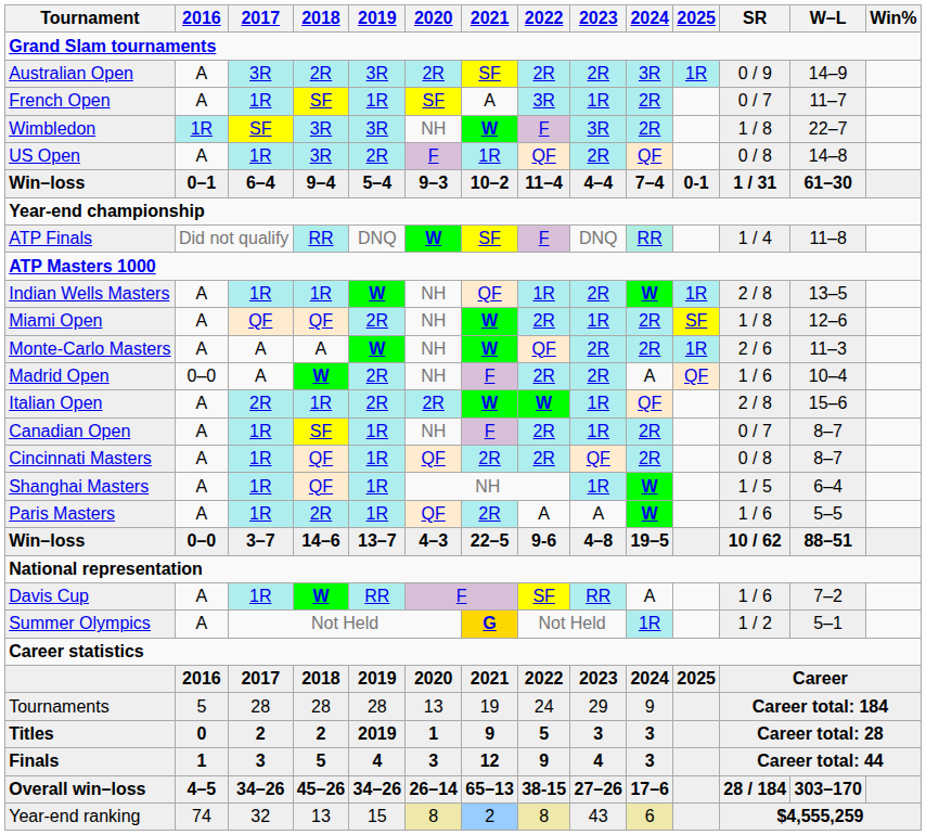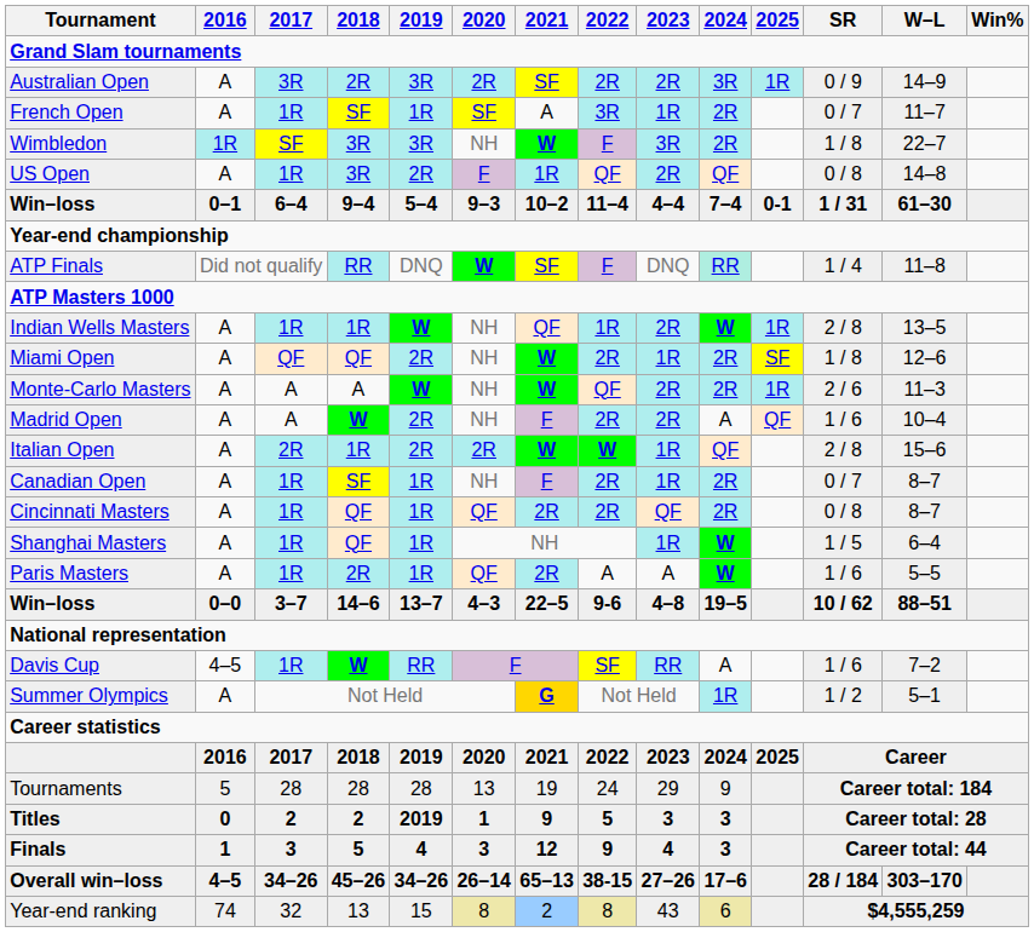Madrid Open | 2016: 0–0 -> A
Davis Cup | 2016: A -> 4–5
